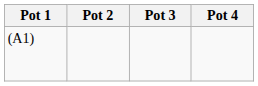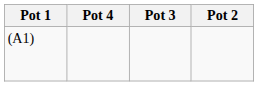columns swapped: Pot 2 <-> Pot 4
